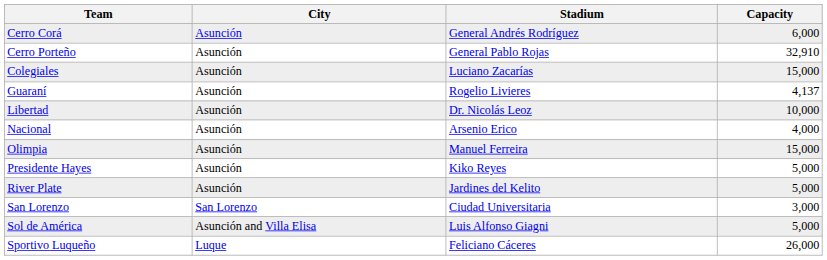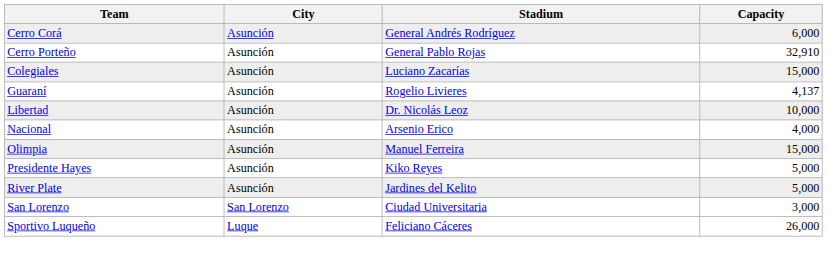- row: Sol de América | Asunción and Villa Elisa | Luis Alfonso Giagni | 5,000
